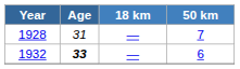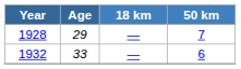1928 | Age: 31 -> 29
1932 | Age: bold -> normal
